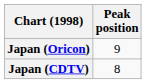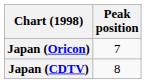Japan (Oricon) | Peak position: 9 -> 7
